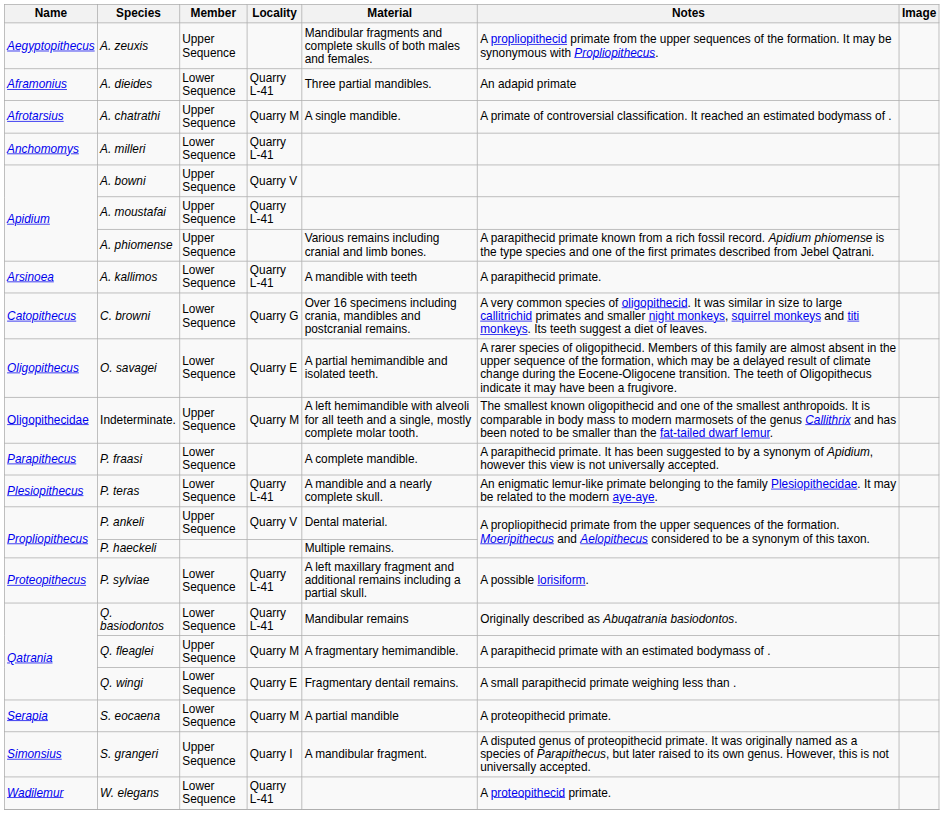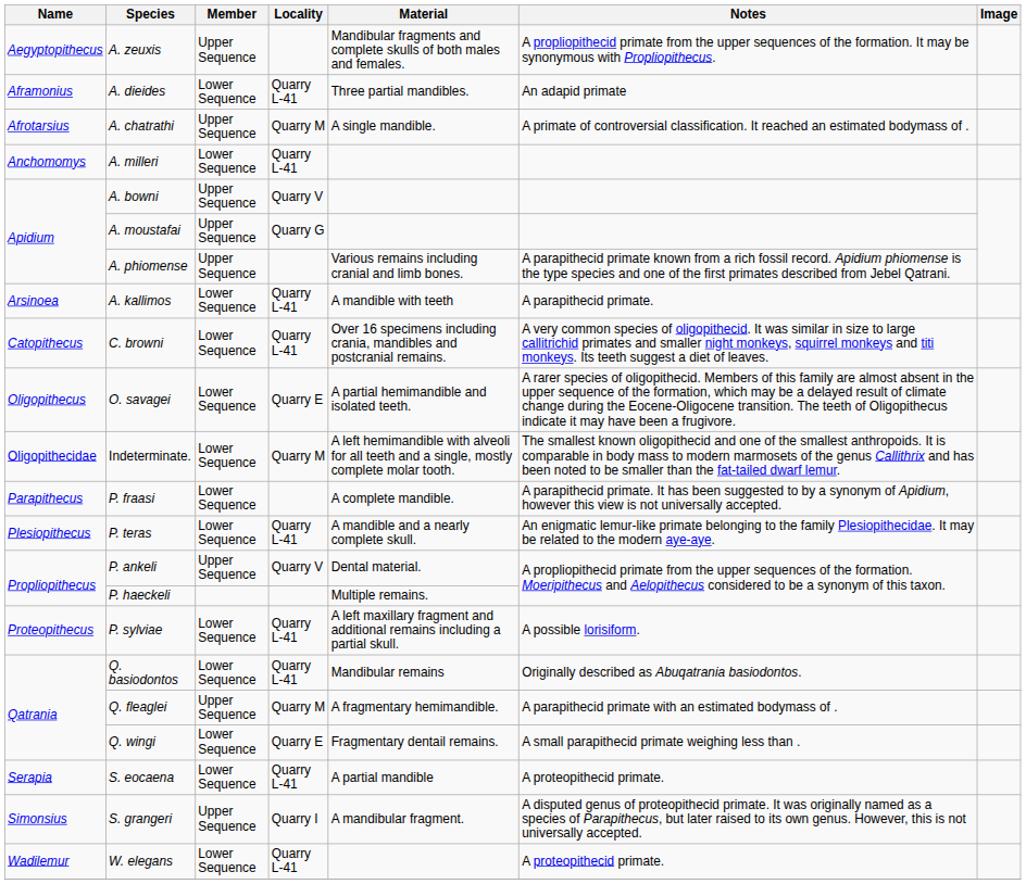A. moustafai | Locality: Quarry L-41 -> Quarry G
C. browni | Locality: Quarry G -> Quarry L-41
Indeterminate. | Member: Upper Sequence -> Lower Sequence
S. eocaena | Locality: Quarry M -> Quarry L-41
